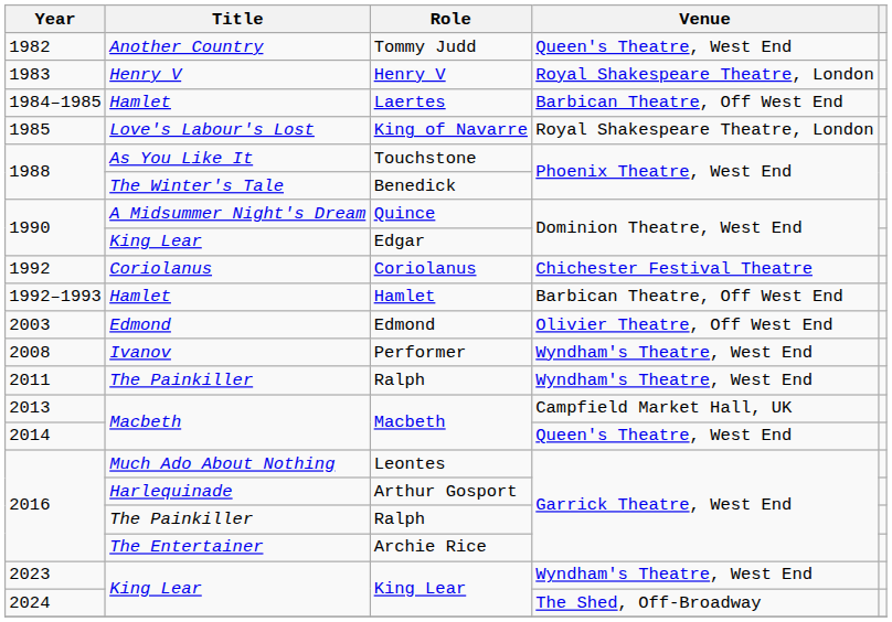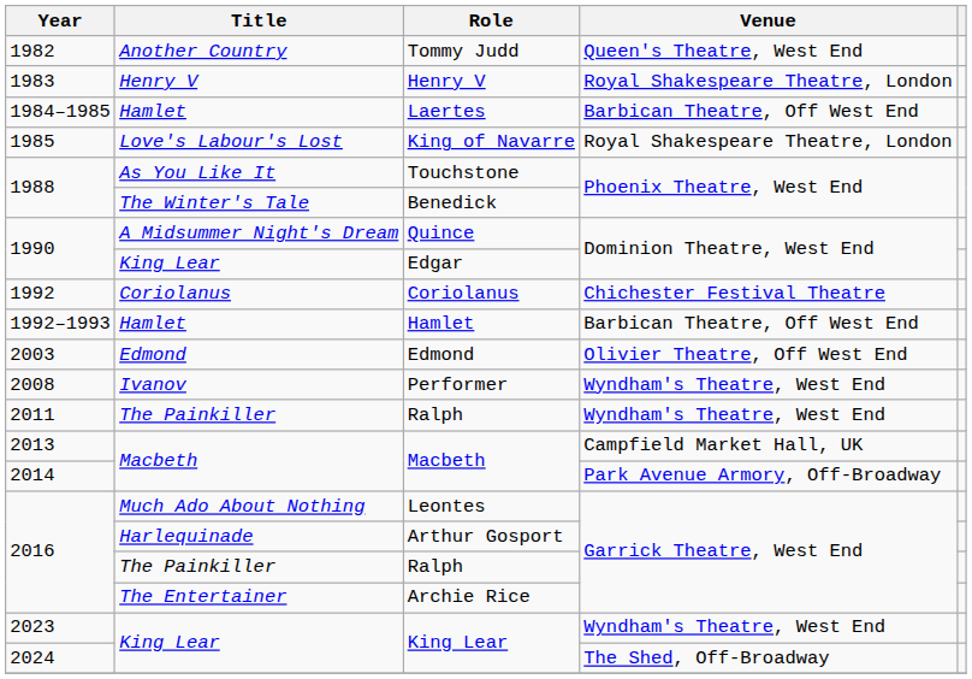2014 / Macbeth | Venue: Queen's Theatre, West End -> Park Avenue Armory, Off-Broadway
